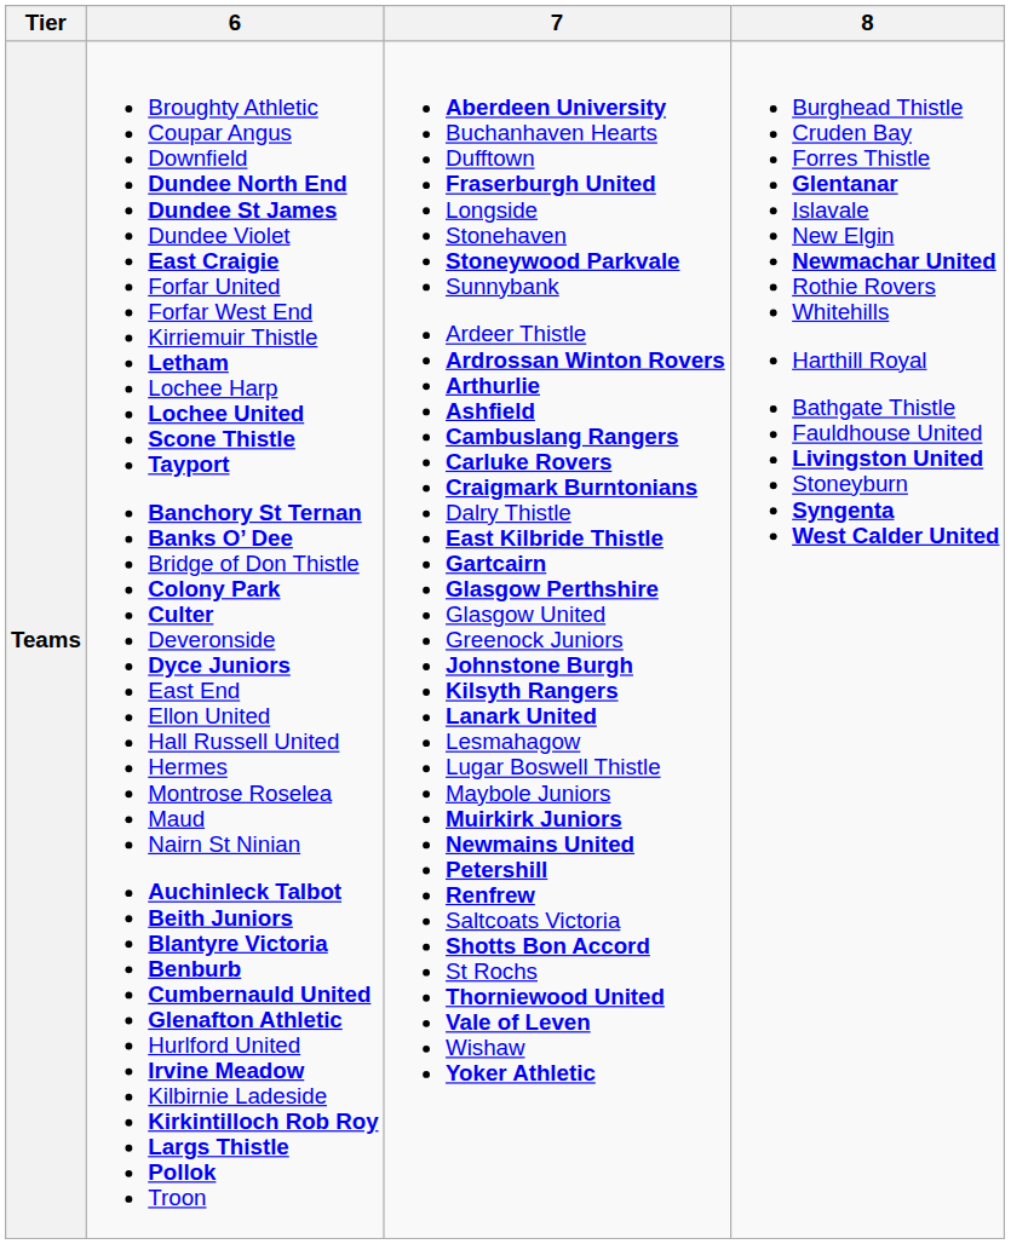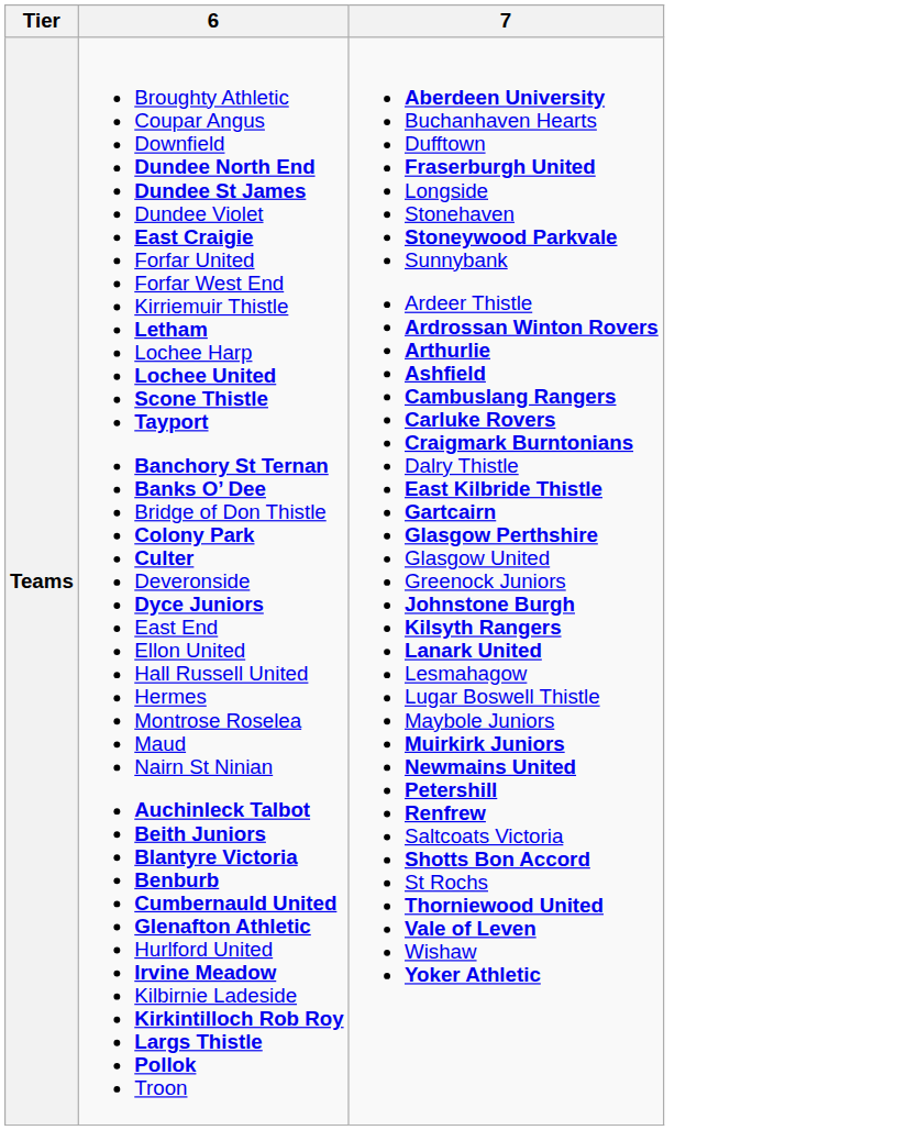- column: 8 | Burghead Thistle Cruden Bay Forres Thistle Glentanar Islavale New Elgin Newmachar United Rothie Rovers Whitehills Harthill Royal Bathgate Thistle Fauldhouse United Livingston United Stoneyburn Syngenta West Calder United
